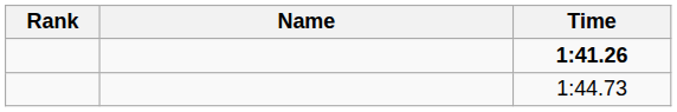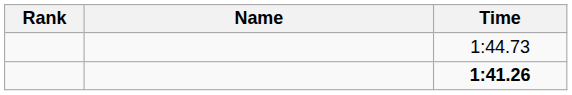rows swapped: 1:41.26 <-> 1:44.73
